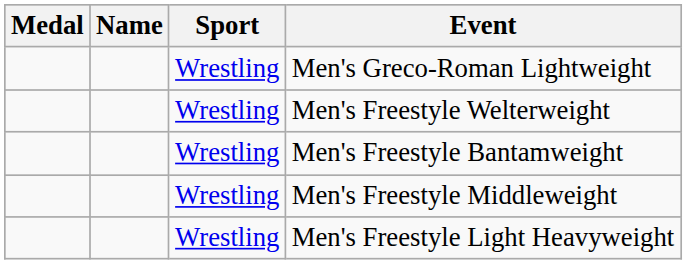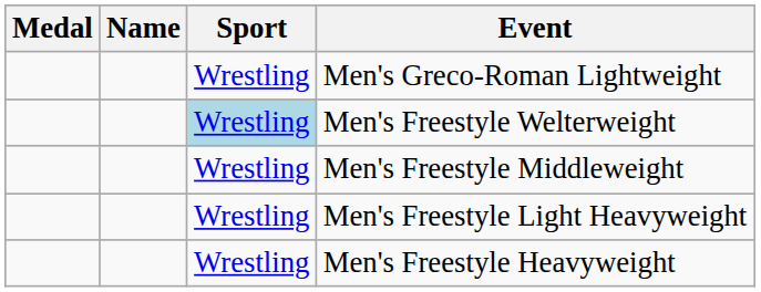Men's Freestyle Welterweight | Sport: no background -> lightblue background
- row: Wrestling | Men's Freestyle Bantamweight
+ row: Wrestling | Men's Freestyle Heavyweight
